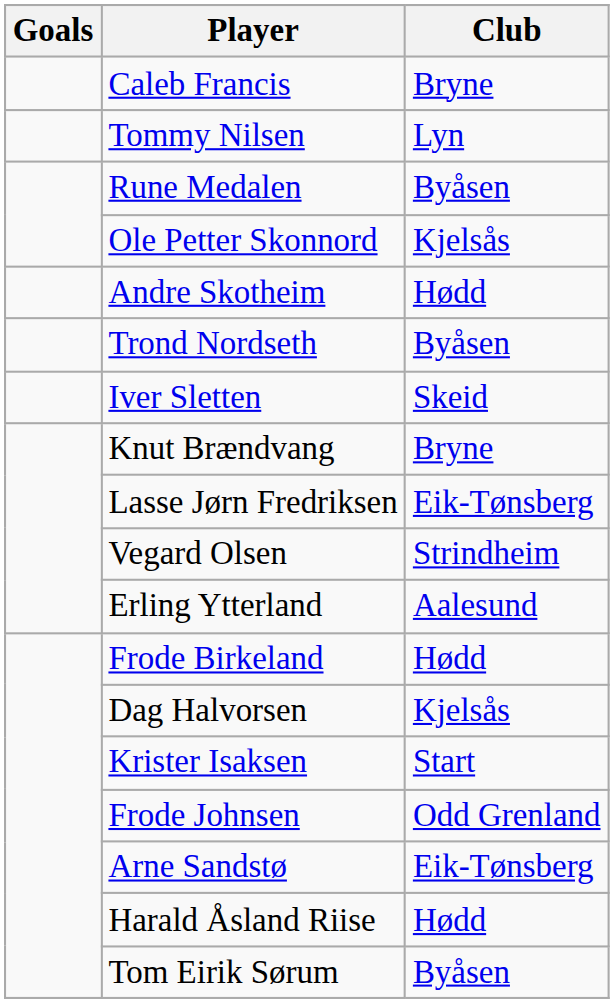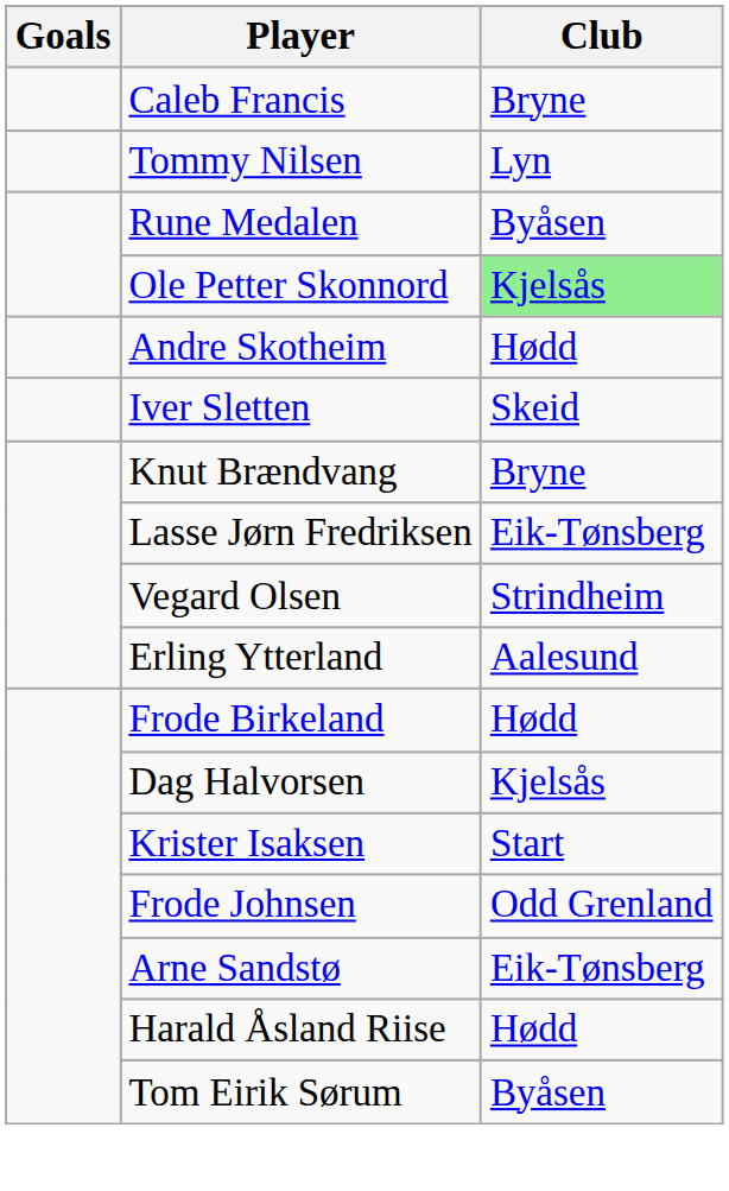Ole Petter Skonnord | Club: no background -> lightgreen background
- row: Trond Nordseth | Byåsen
